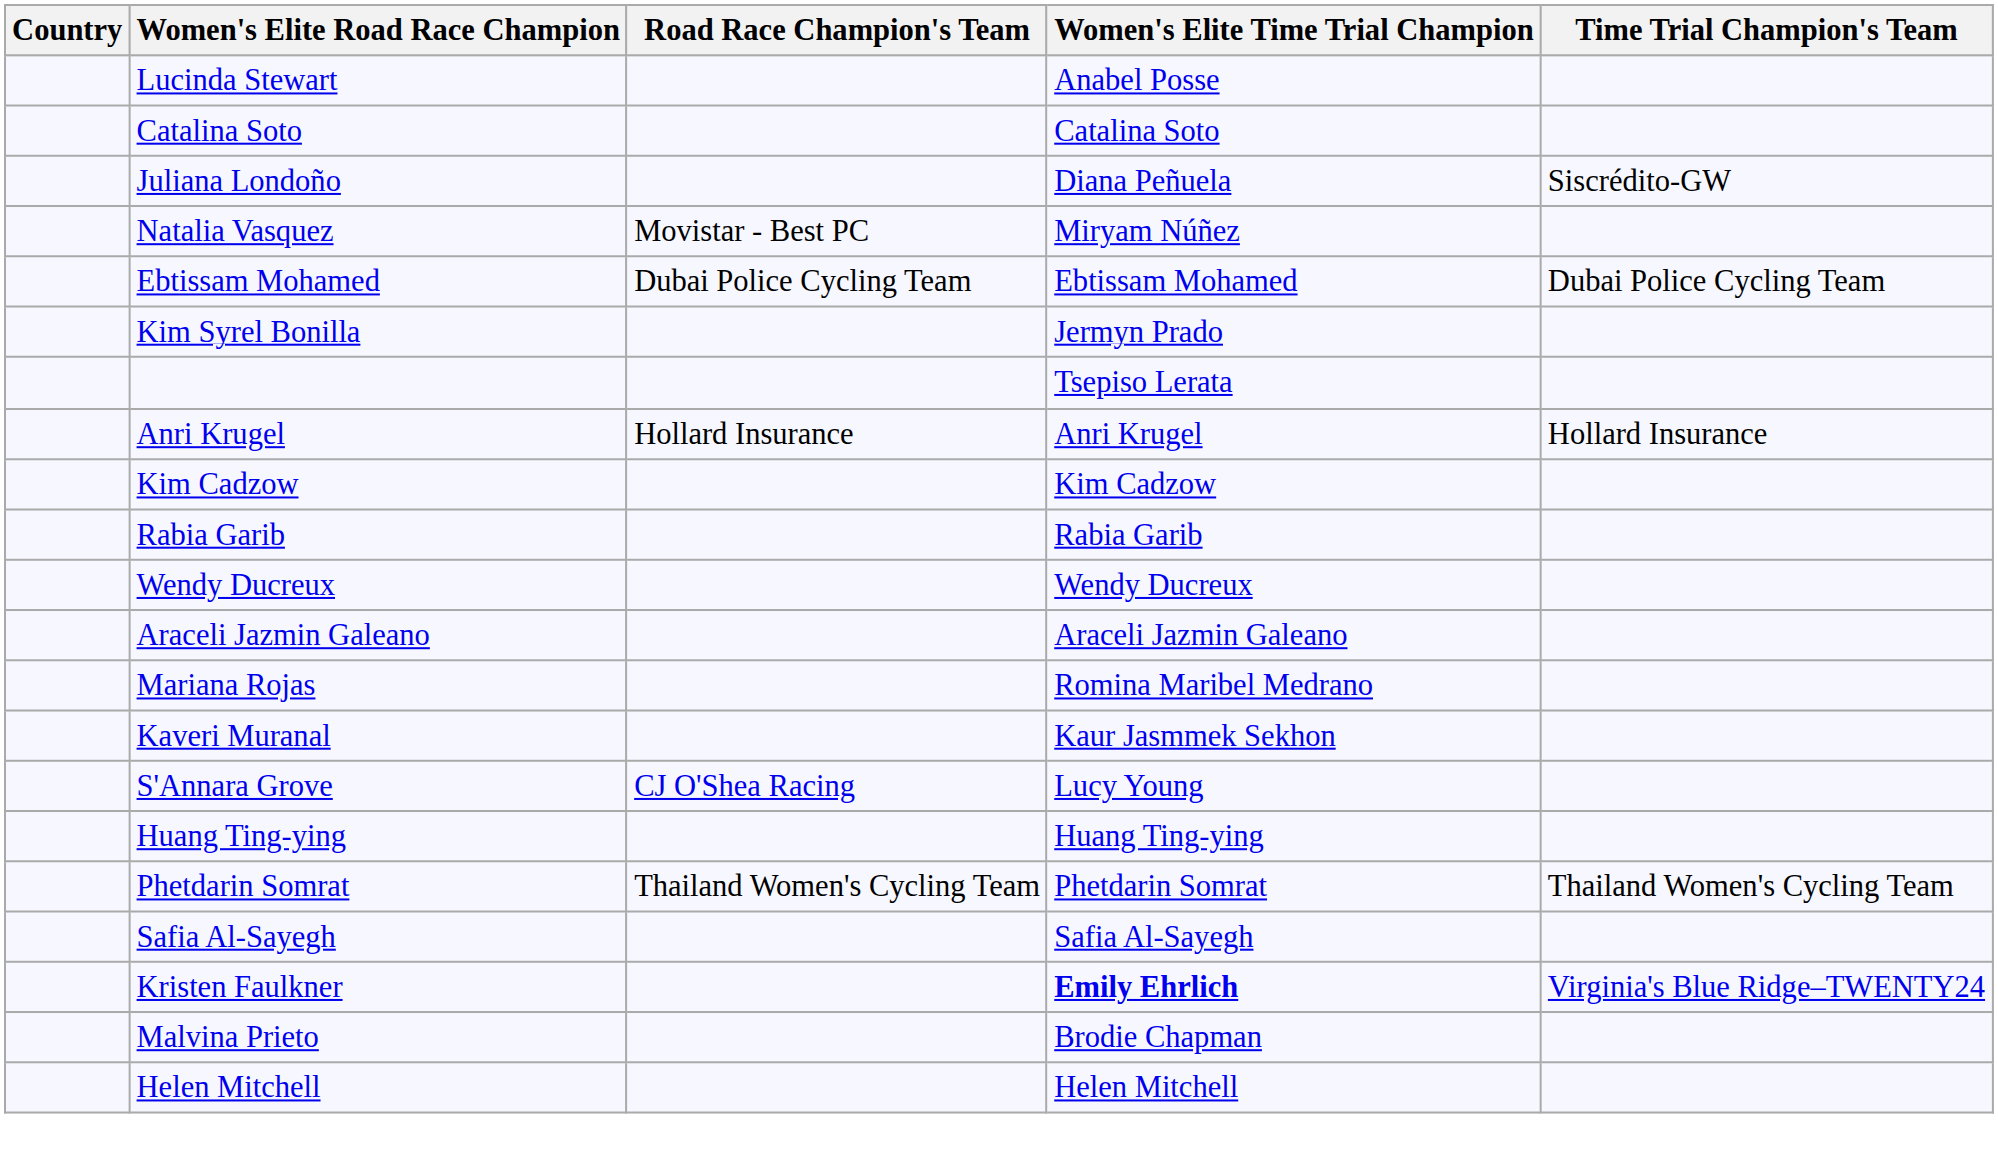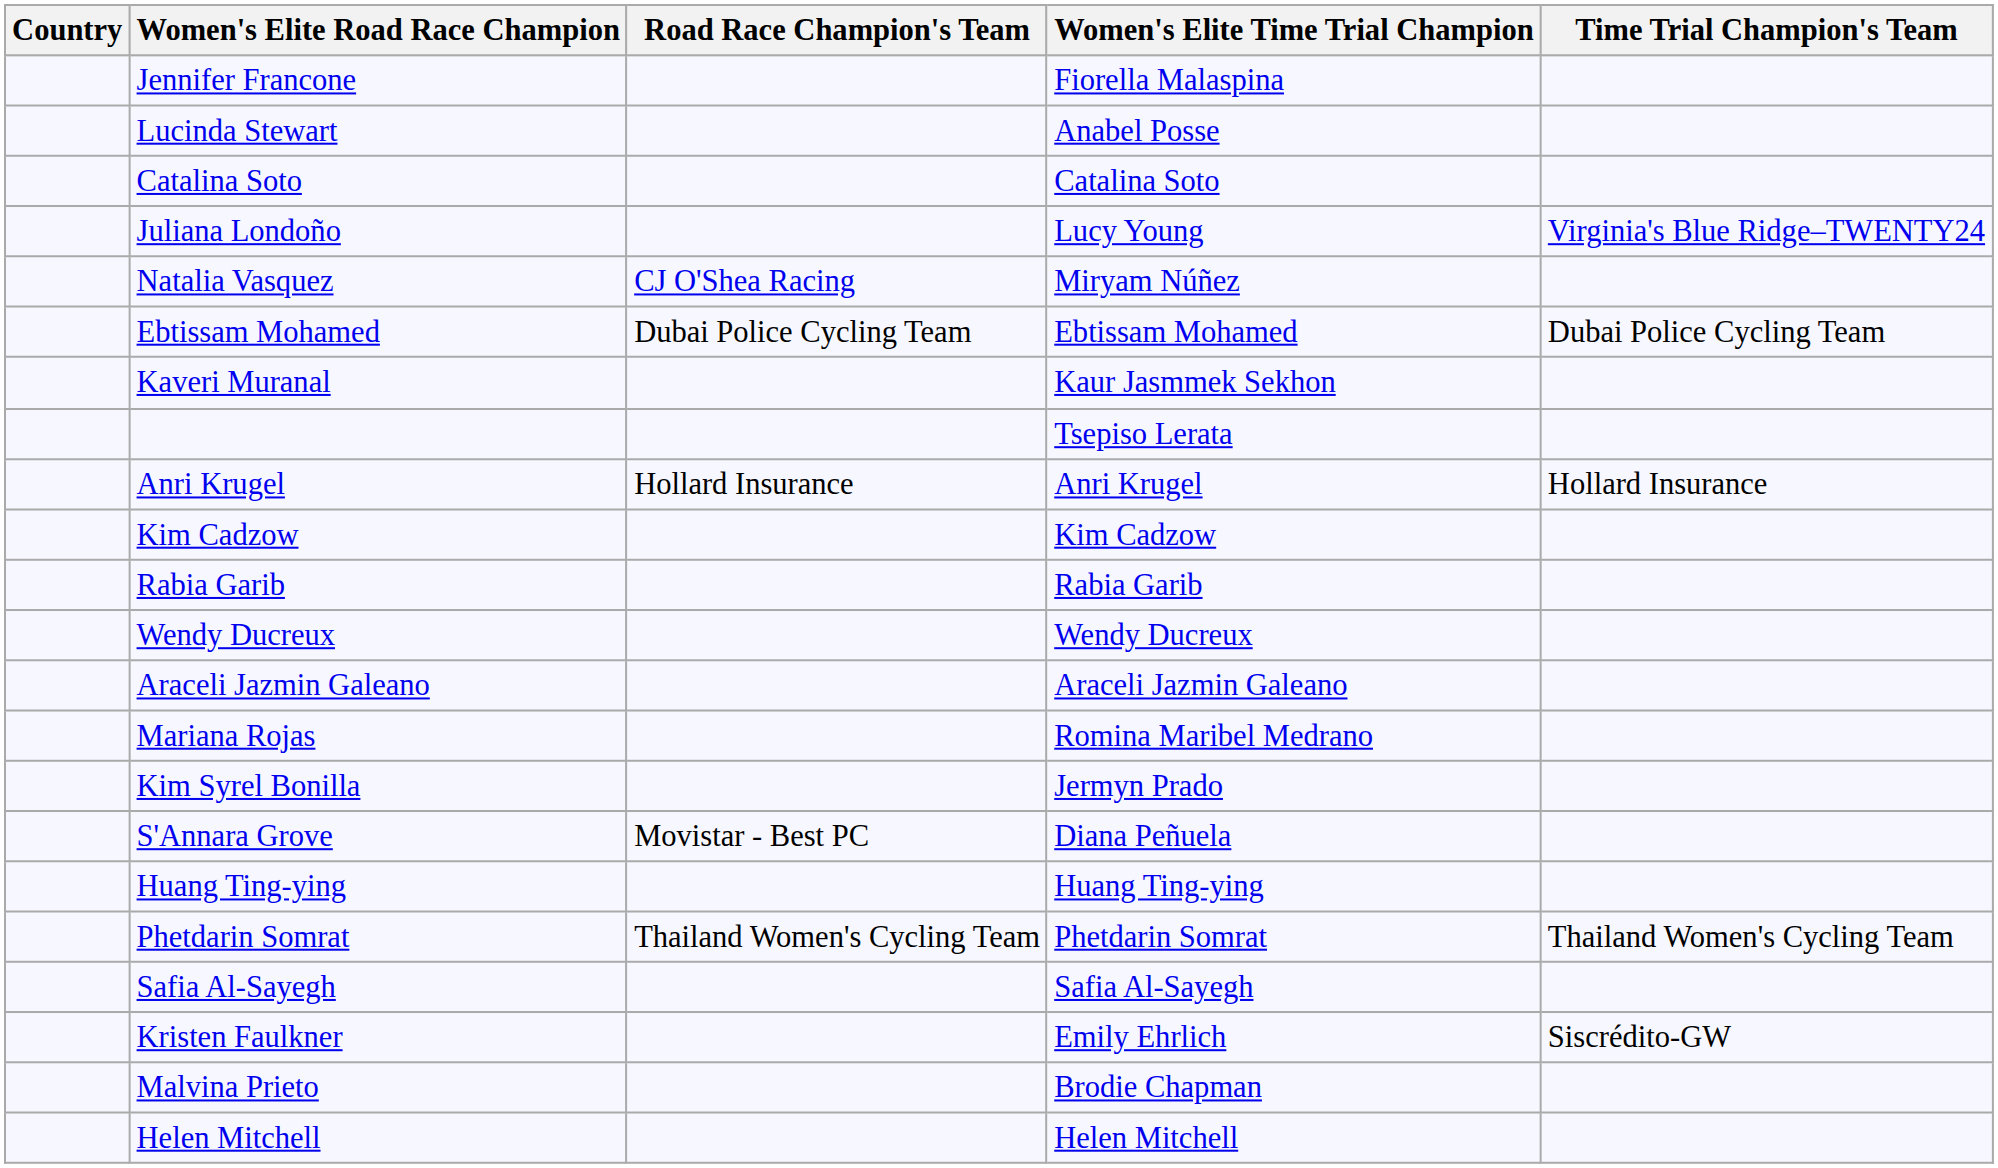+ row: Jennifer Francone | Fiorella Malaspina
Juliana Londoño | Women's Elite Time Trial Champion: Diana Peñuela -> Lucy Young
Juliana Londoño | Time Trial Champion's Team: Siscrédito-GW -> Virginia's Blue Ridge–TWENTY24
Natalia Vasquez | Road Race Champion's Team: Movistar - Best PC -> CJ O'Shea Racing
rows swapped: Kaveri Muranal <-> Kim Syrel Bonilla
S'Annara Grove | Road Race Champion's Team: CJ O'Shea Racing -> Movistar - Best PC
S'Annara Grove | Women's Elite Time Trial Champion: Lucy Young -> Diana Peñuela
Kristen Faulkner | Women's Elite Time Trial Champion: bold -> normal
Kristen Faulkner | Time Trial Champion's Team: Virginia's Blue Ridge–TWENTY24 -> Siscrédito-GW
